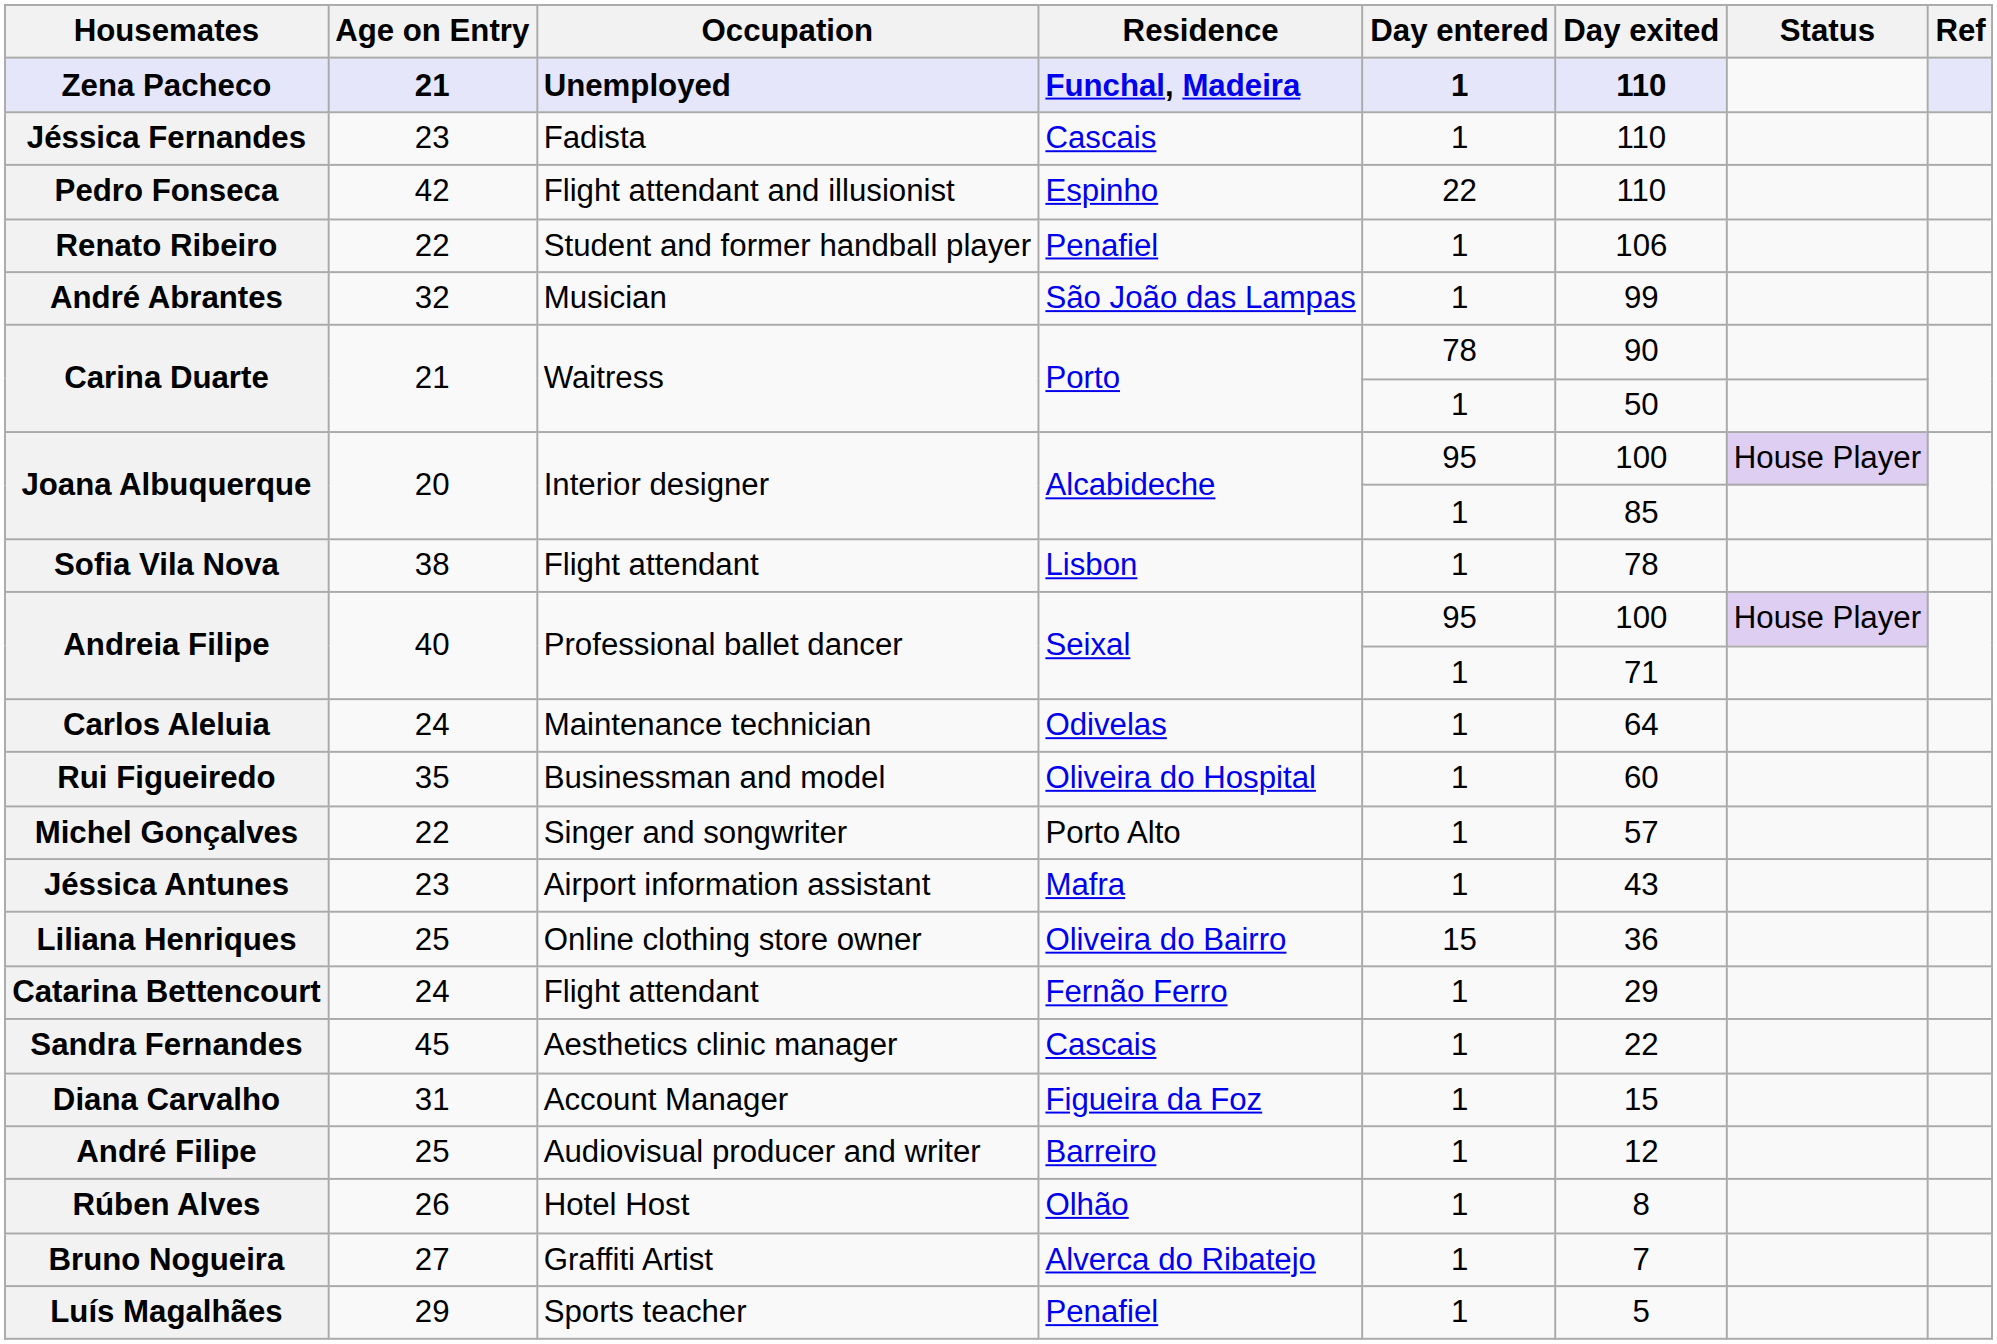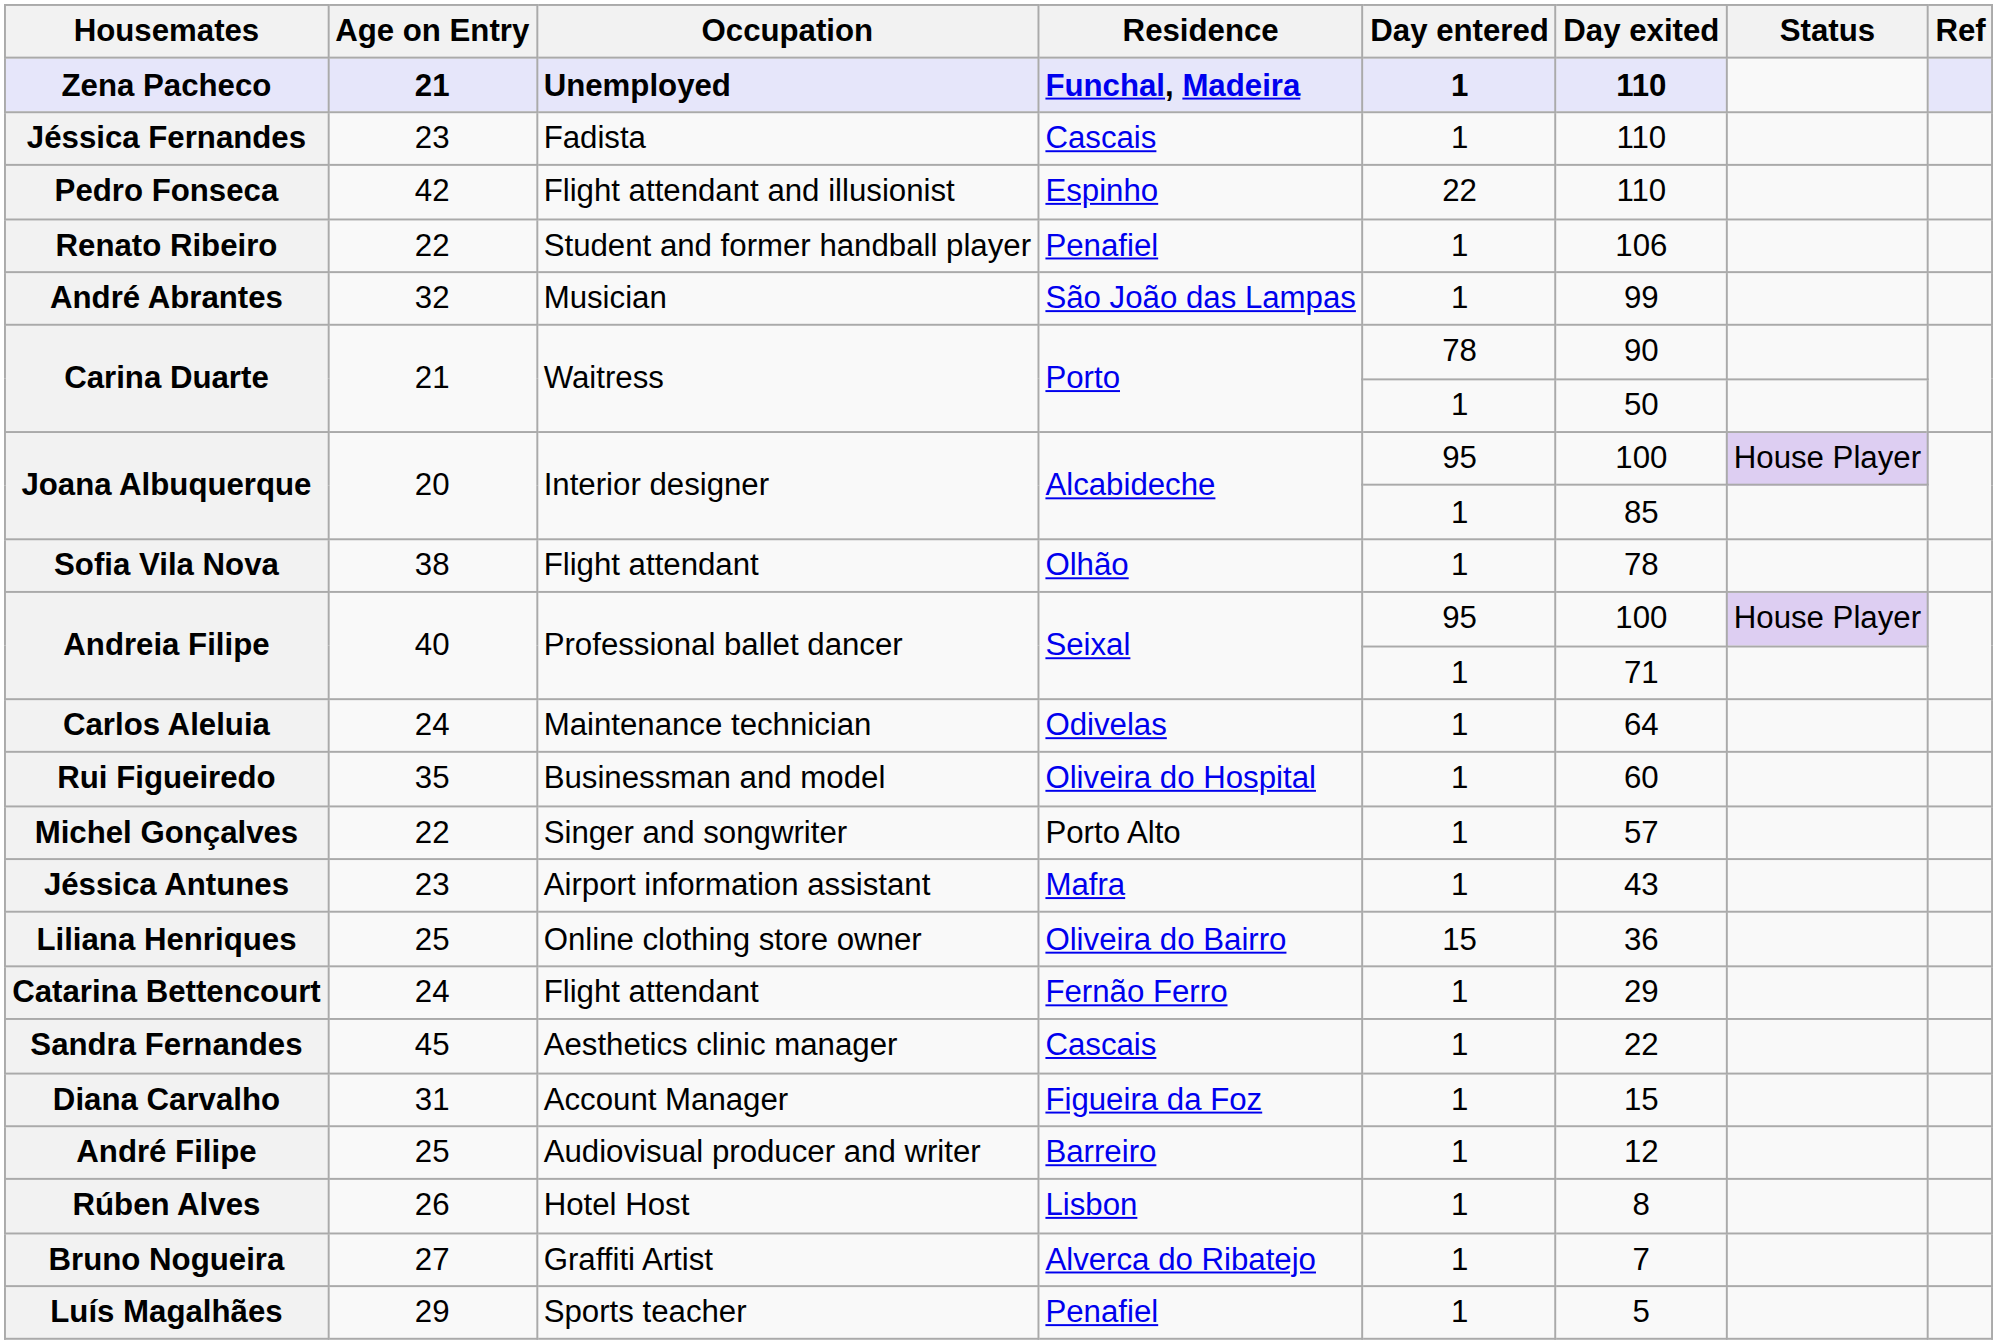Sofia Vila Nova | Residence: Lisbon -> Olhão
Rúben Alves | Residence: Olhão -> Lisbon
